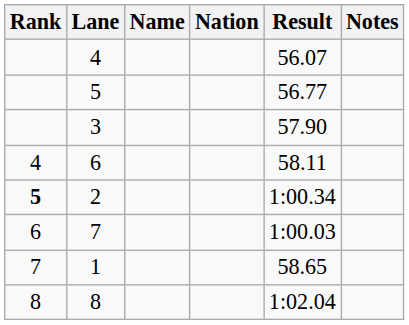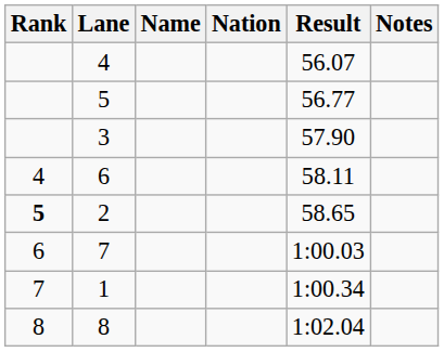2 | Result: 1:00.34 -> 58.65
1 | Result: 58.65 -> 1:00.34
